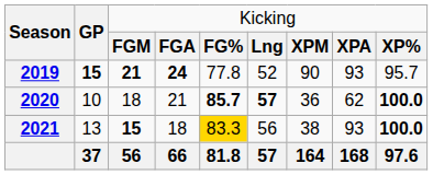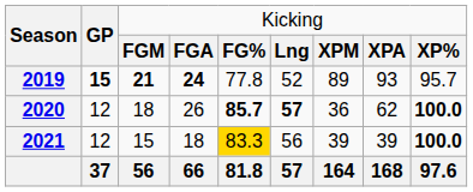2019 | column 7: 90 -> 89
2020 | column 2: 10 -> 12
2020 | column 4: 21 -> 26
2021 | column 2: 13 -> 12
2021 | column 3: bold -> normal
2021 | column 7: 38 -> 39
2021 | column 8: 93 -> 39
